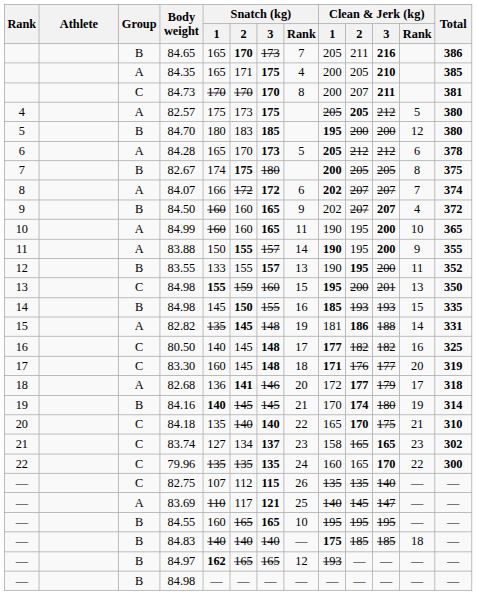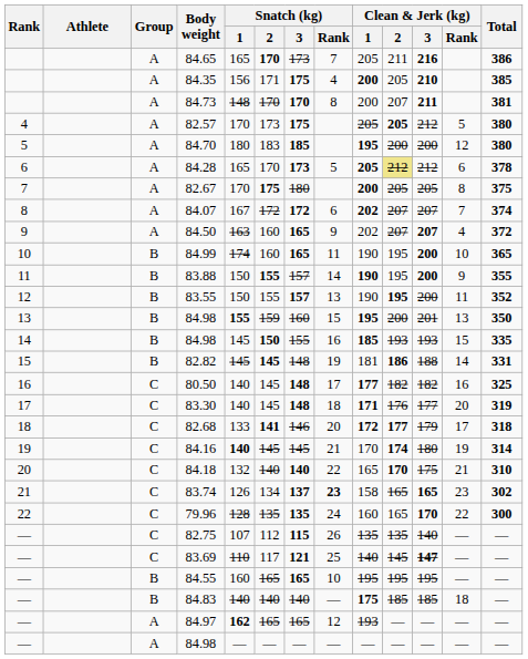84.65 | Group: B -> A
84.35 | Snatch (kg) / 1: 165 -> 156
84.35 | Clean & Jerk (kg) / 1: normal -> bold
84.73 | Group: C -> A
84.73 | Snatch (kg) / 1: 170 -> 148
82.57 | Snatch (kg) / 1: 175 -> 170
84.70 | Group: B -> A
84.28 | Clean & Jerk (kg) / 2: no background -> khaki background
82.67 | Group: B -> A
82.67 | Snatch (kg) / 1: 174 -> 170
84.07 | Snatch (kg) / 1: 166 -> 167
84.50 | Group: B -> A
84.50 | Snatch (kg) / 1: 160 -> 163
84.99 | Group: A -> B
84.99 | Snatch (kg) / 1: 160 -> 174
83.88 | Group: A -> B
83.55 | Snatch (kg) / 1: 133 -> 150
13 / 84.98 | Group: C -> B
82.82 | Group: A -> B
82.82 | Snatch (kg) / 1: 135 -> 145
83.30 | Snatch (kg) / 1: 160 -> 140
82.68 | Group: A -> C
82.68 | Snatch (kg) / 1: 136 -> 133
82.68 | Clean & Jerk (kg) / 1: normal -> bold
84.16 | Group: B -> C
84.18 | Snatch (kg) / 1: 135 -> 132
83.74 | Snatch (kg) / 1: 127 -> 126
83.74 | Snatch (kg) / Rank: normal -> bold
79.96 | Snatch (kg) / 1: 135 -> 128
83.69 | Group: A -> C
83.69 | Clean & Jerk (kg) / 3: normal -> bold
84.97 | Group: B -> A
— / 84.98 | Group: B -> A
